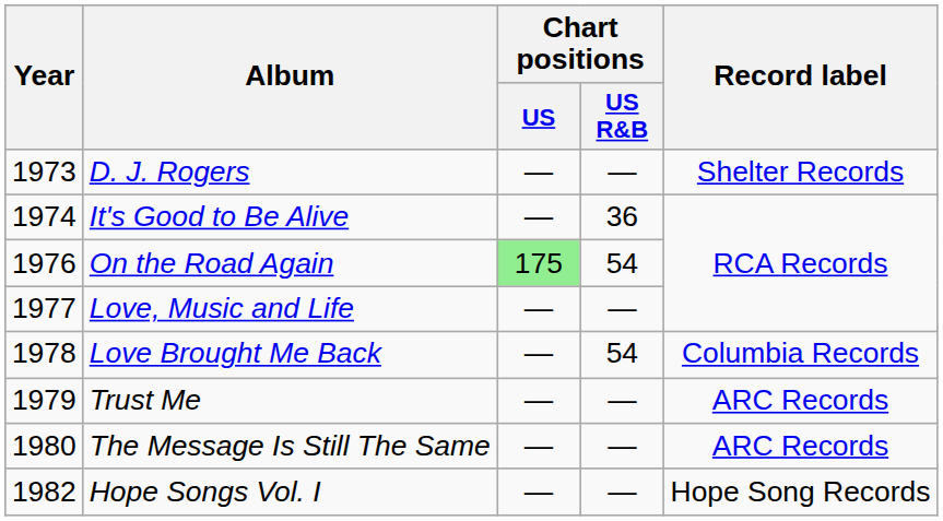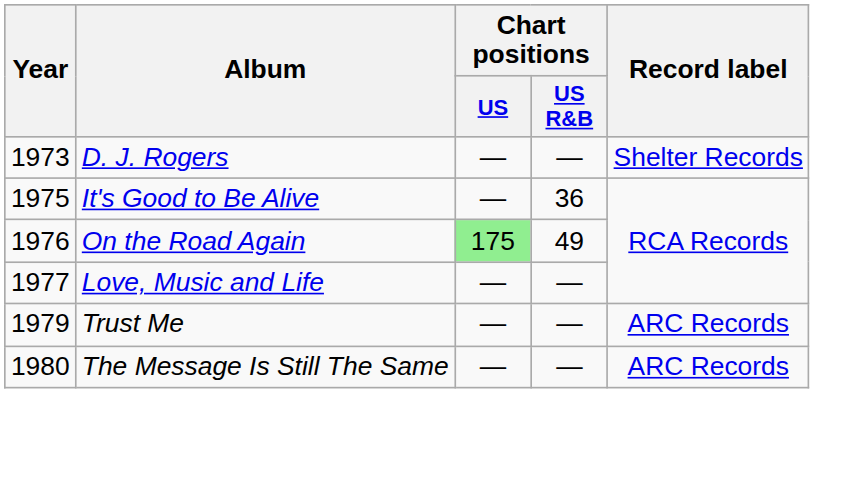It's Good to Be Alive | Year: 1974 -> 1975
On the Road Again | Chart positions / US R&B: 54 -> 49
- row: 1978 | Love Brought Me Back | — | 54 | Columbia Records
- row: 1982 | Hope Songs Vol. I | — | — | Hope Song Records
